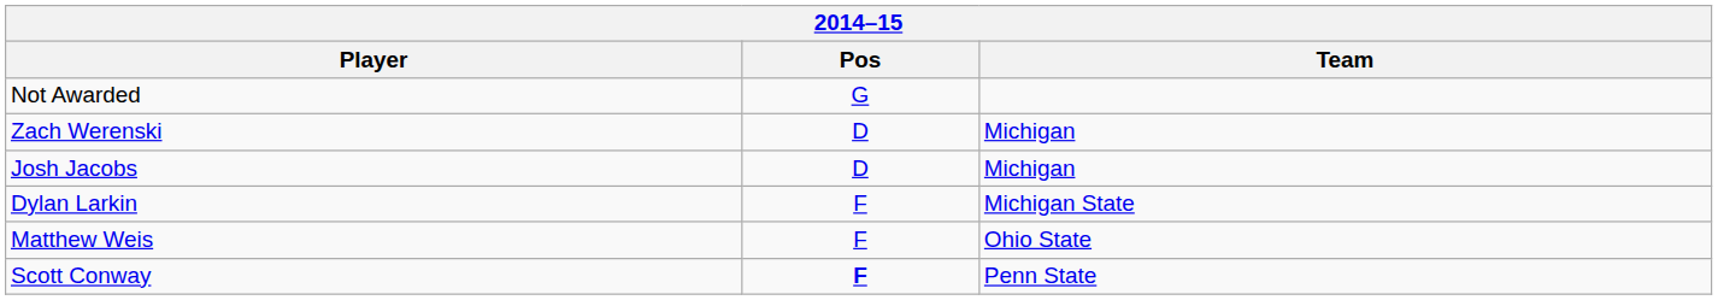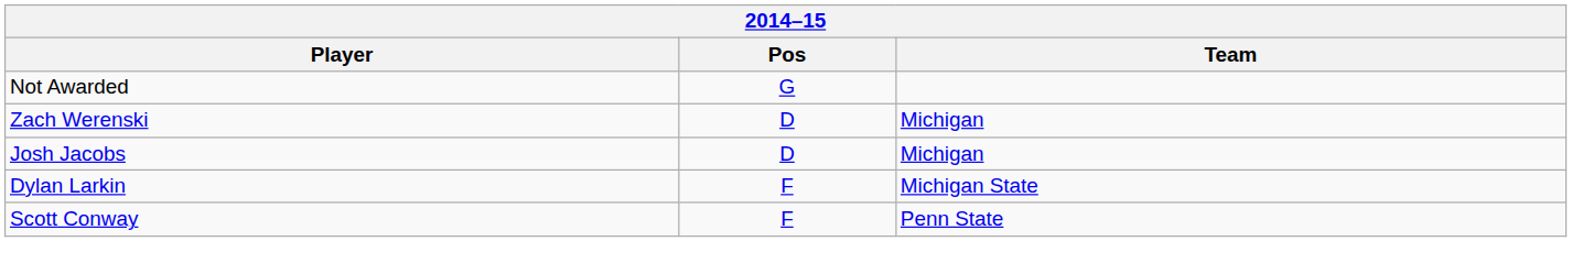- row: Matthew Weis | F | Ohio State
Scott Conway | Pos: bold -> normal
